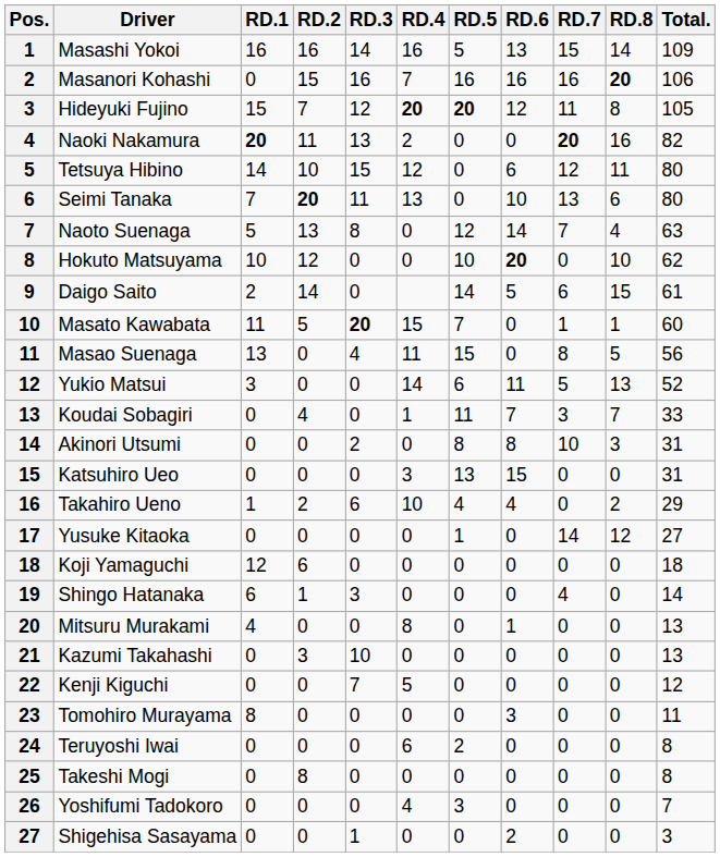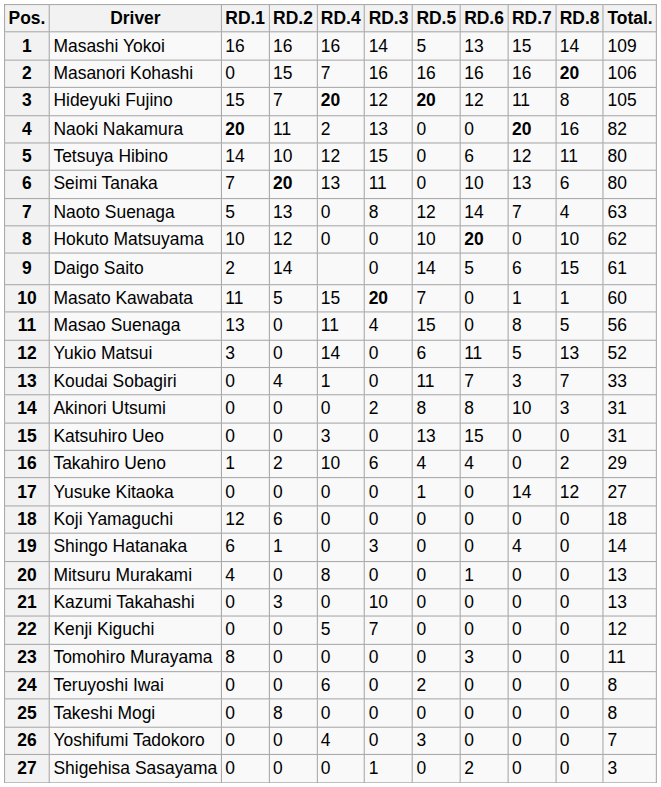columns swapped: RD.3 <-> RD.4
